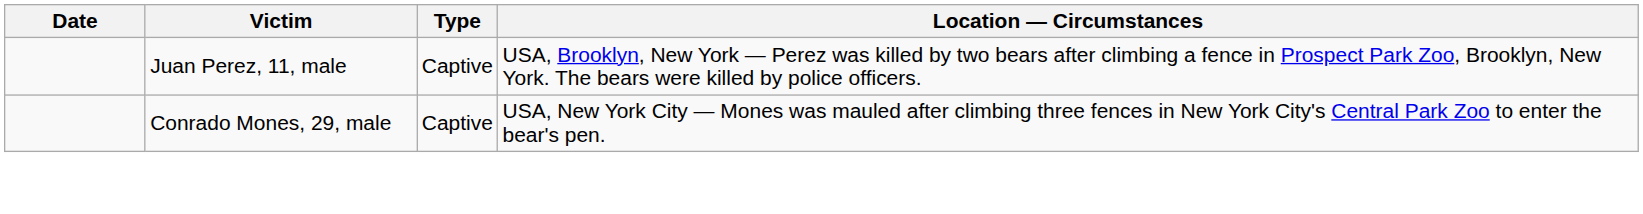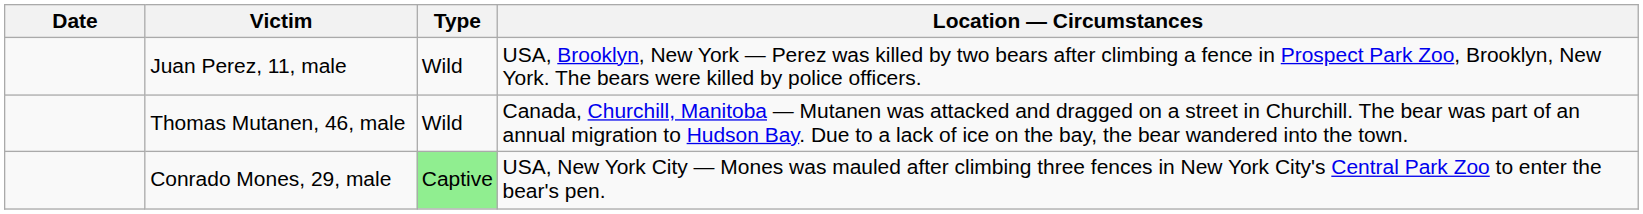Juan Perez, 11, male | Type: Captive -> Wild
+ row: Thomas Mutanen, 46, male | Wild | Canada, Churchill, Manitoba — Mutanen was attacked and dragged on a street in Churchill. The bear was part of an annual migration to Hudson Bay. Due to a lack of ice on the bay, the bear wandered into the town.
Conrado Mones, 29, male | Type: no background -> lightgreen background
